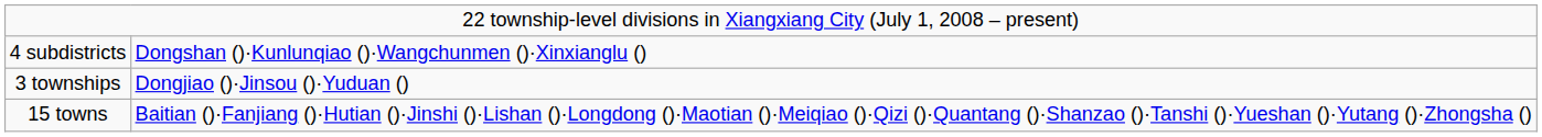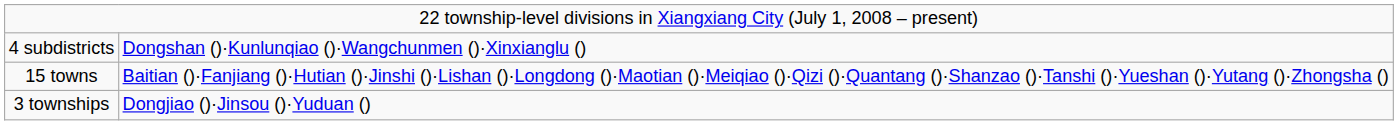rows swapped: 15 towns <-> 3 townships
